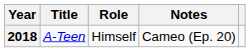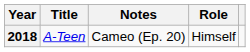columns swapped: Role <-> Notes
